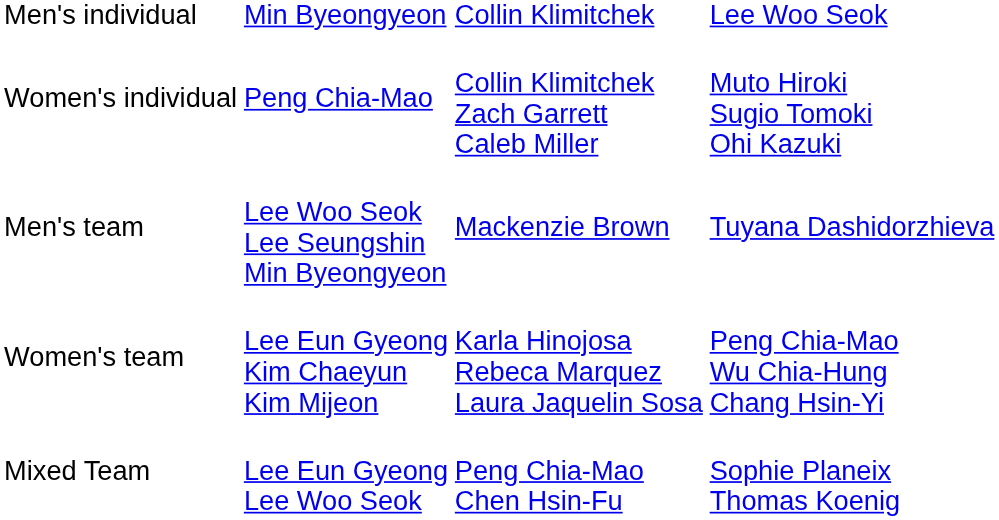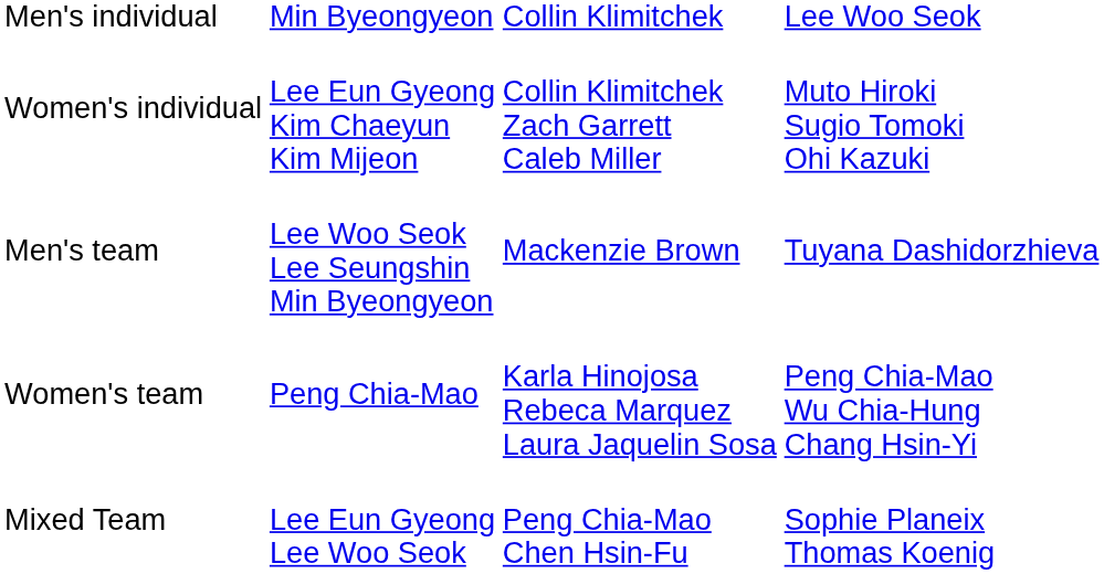Women's individual | column 2: Peng Chia-Mao -> Lee Eun Gyeong Kim Chaeyun Kim Mijeon
Women's team | column 2: Lee Eun Gyeong Kim Chaeyun Kim Mijeon -> Peng Chia-Mao
